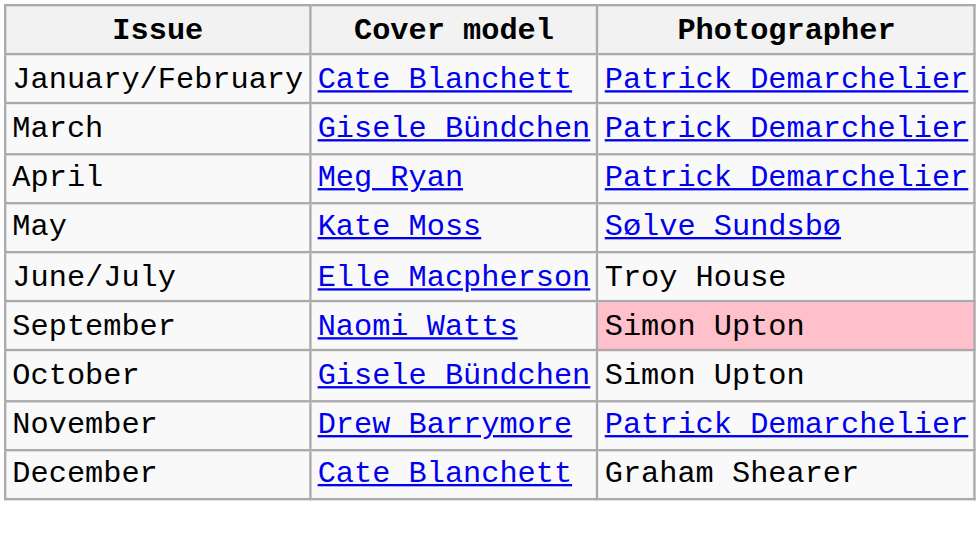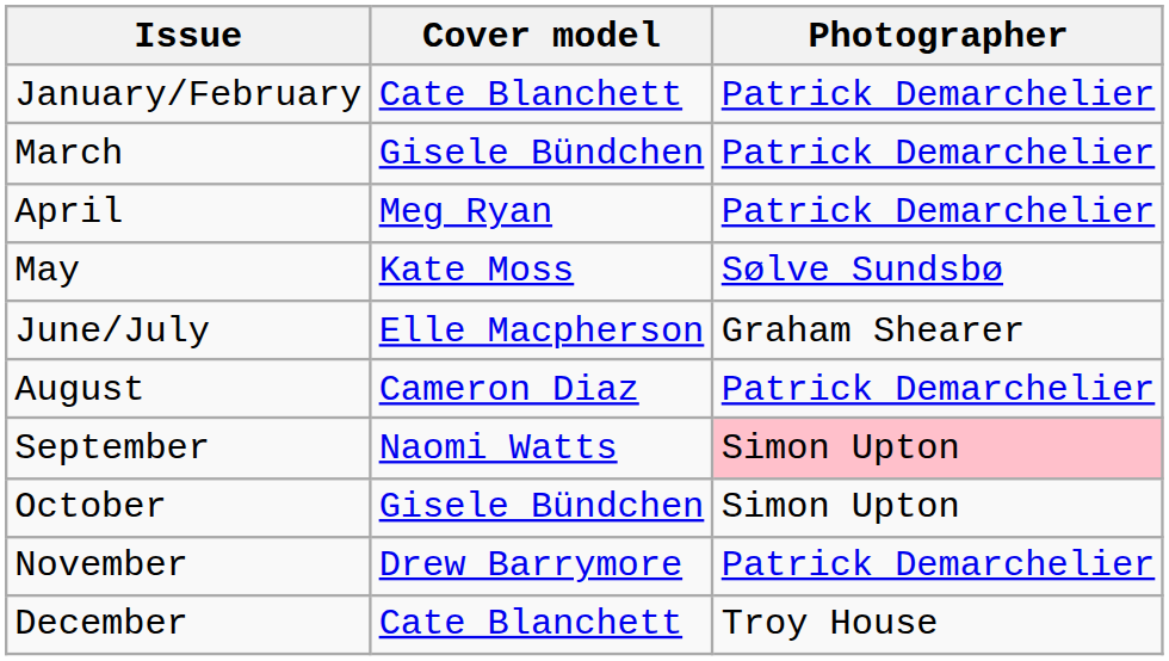June/July | Photographer: Troy House -> Graham Shearer
+ row: August | Cameron Diaz | Patrick Demarchelier
December | Photographer: Graham Shearer -> Troy House
